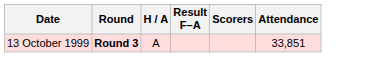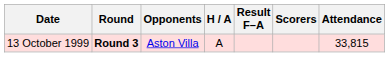+ column: Opponents | Aston Villa
13 October 1999 | Attendance: 33,851 -> 33,815
